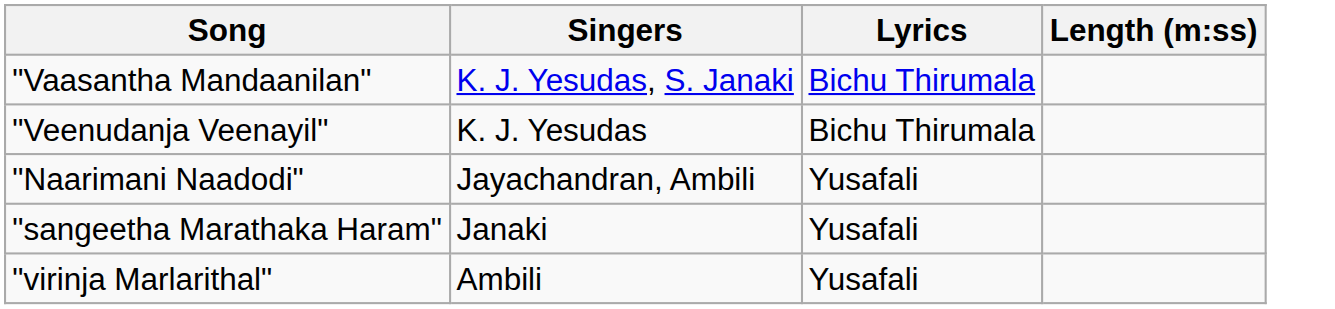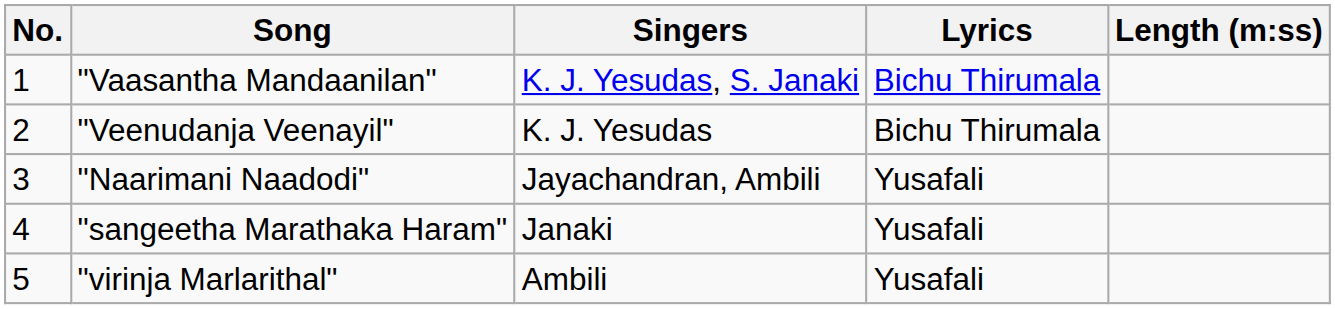+ column: No. | 1 | 2 | 3 | 4 | 5
